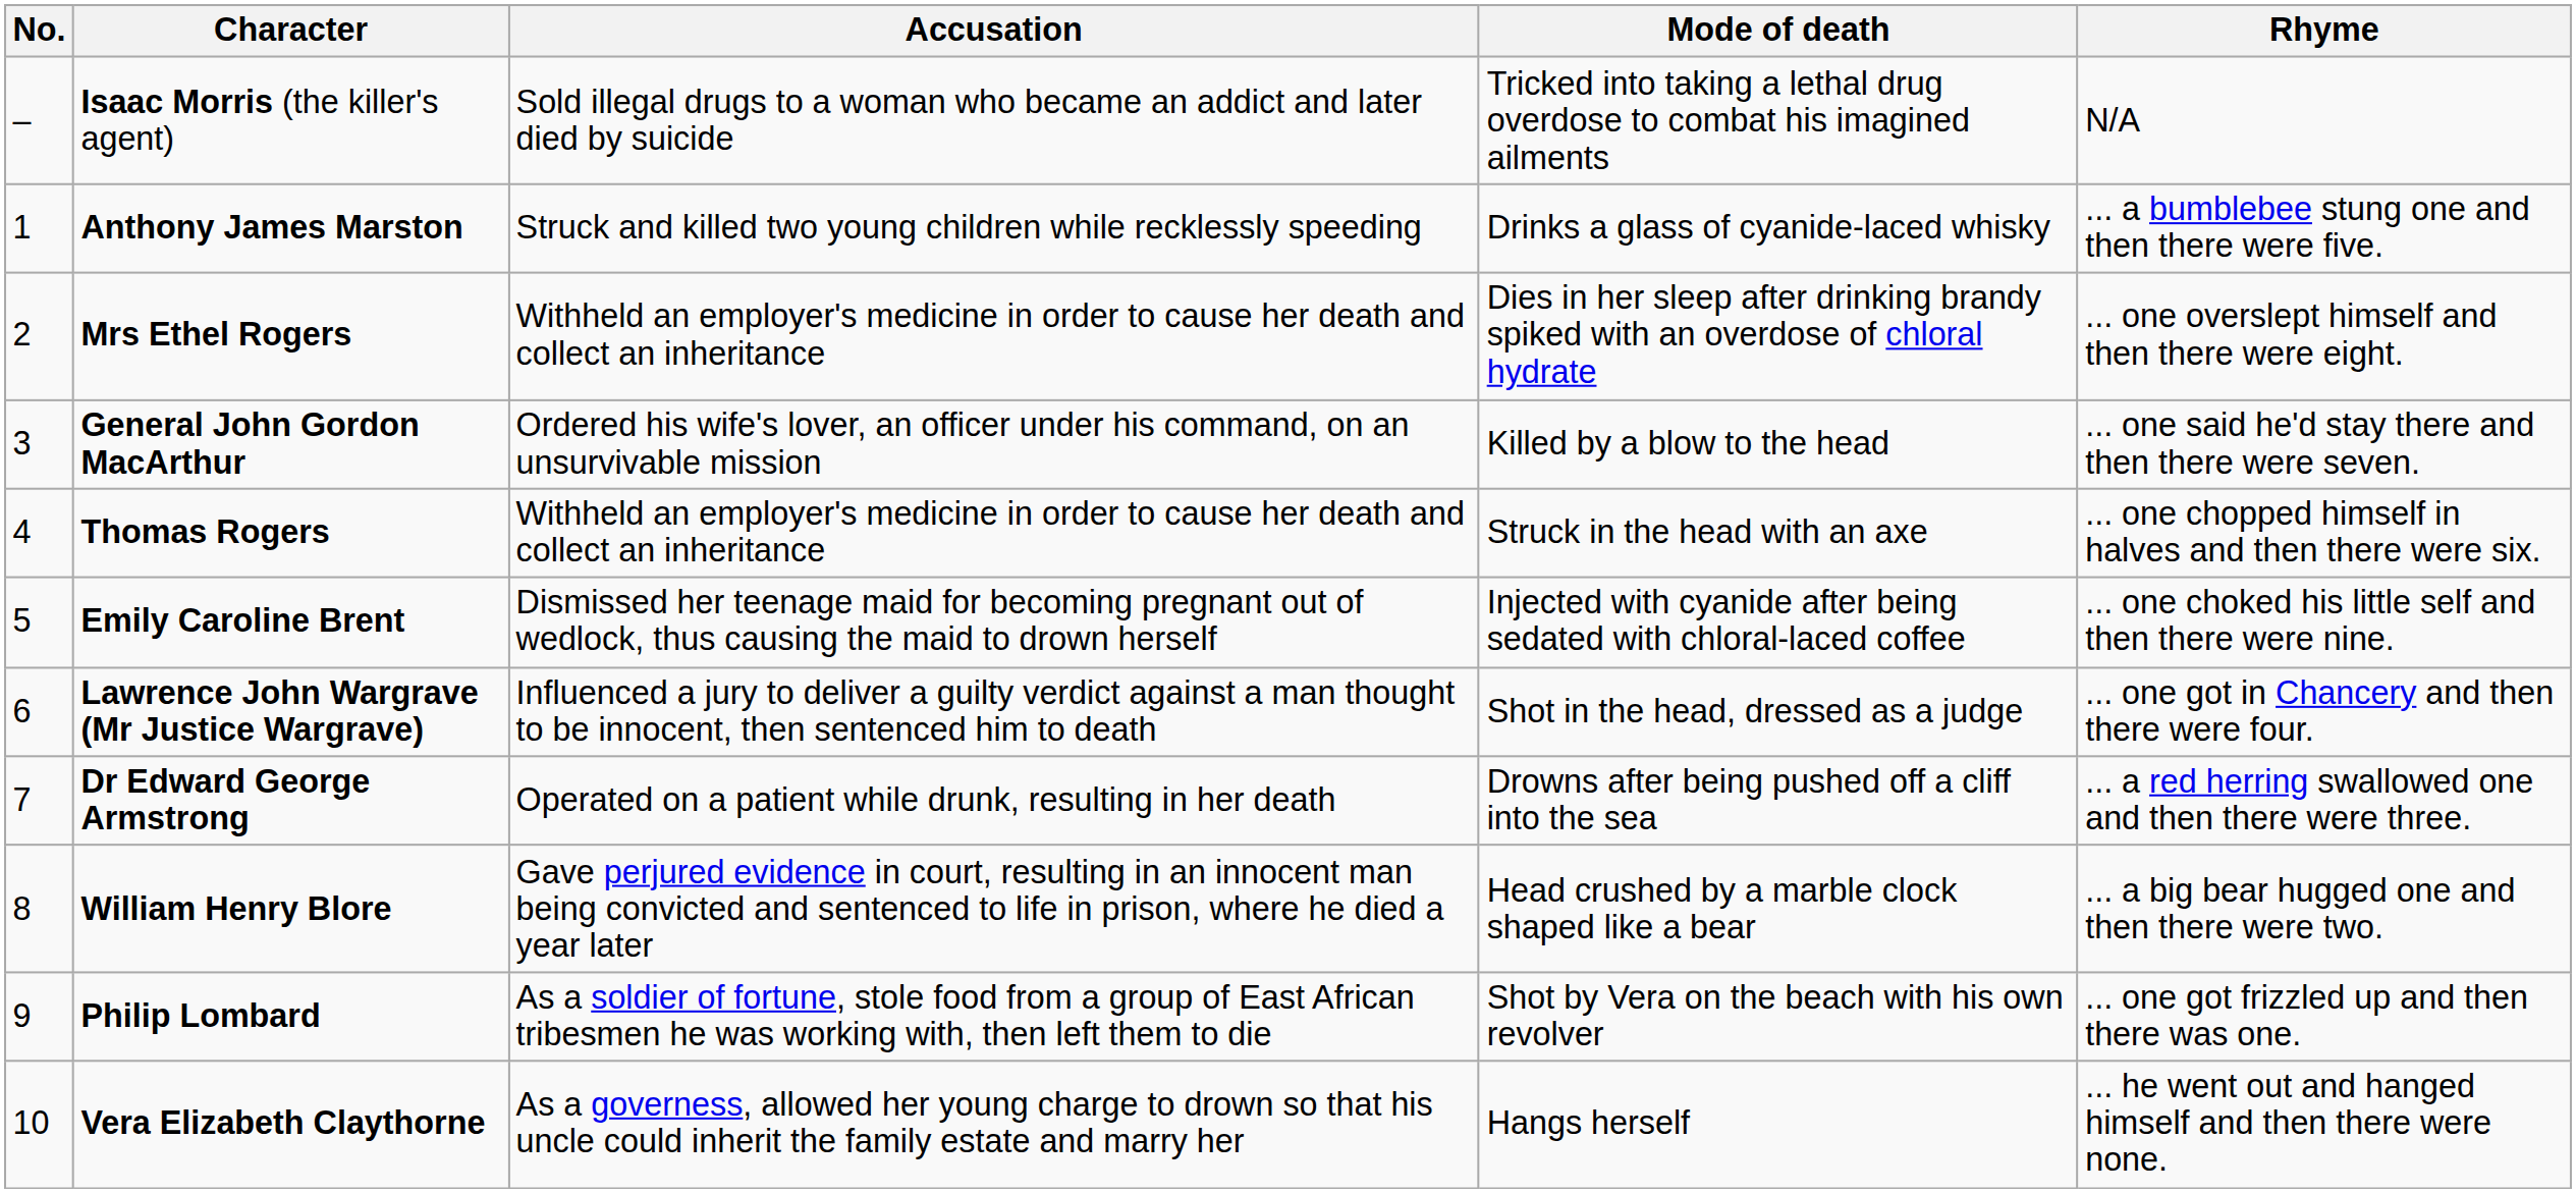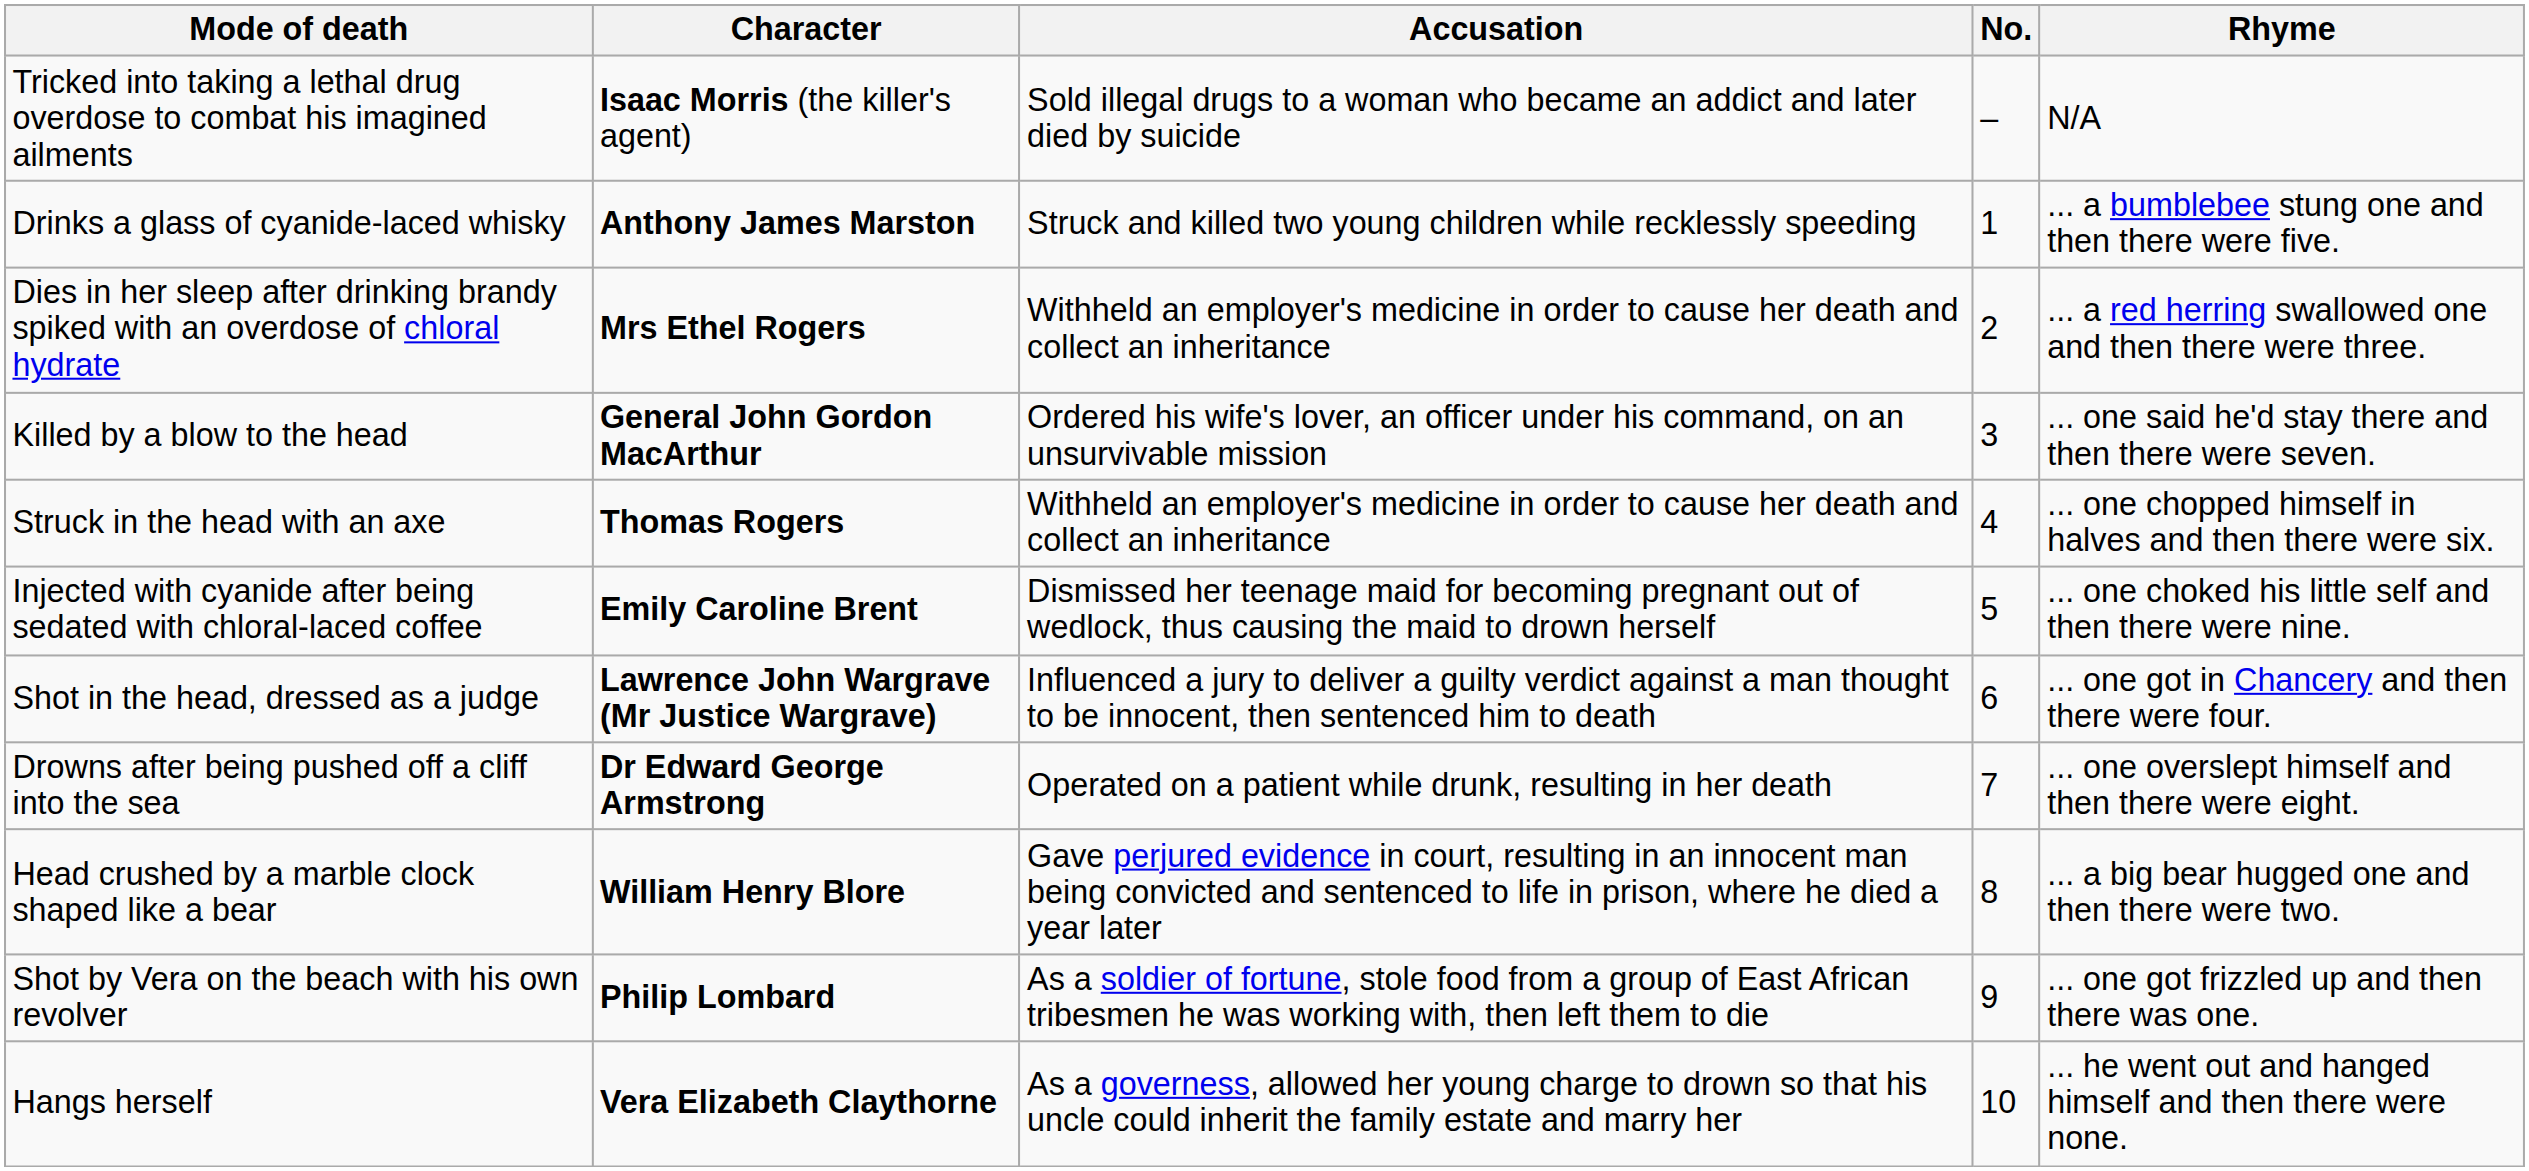columns swapped: No. <-> Mode of death
Mrs Ethel Rogers | Rhyme: ... one overslept himself and then there were eight. -> ... a red herring swallowed one and then there were three.
Dr Edward George Armstrong | Rhyme: ... a red herring swallowed one and then there were three. -> ... one overslept himself and then there were eight.
